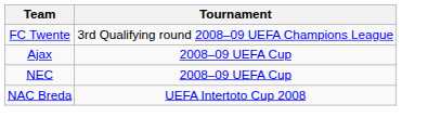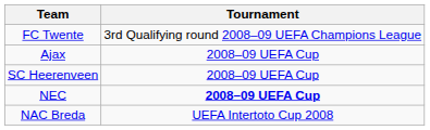+ row: SC Heerenveen | 2008–09 UEFA Cup
NEC | Tournament: normal -> bold
